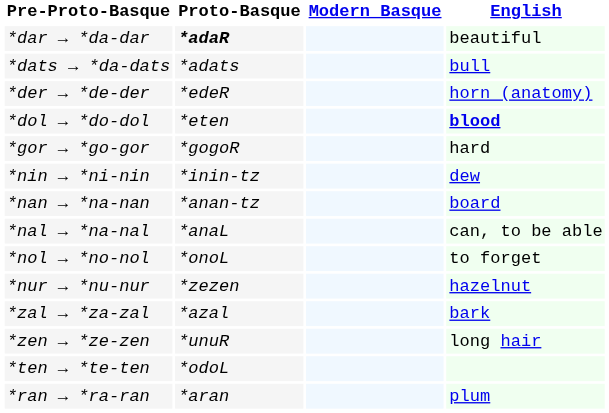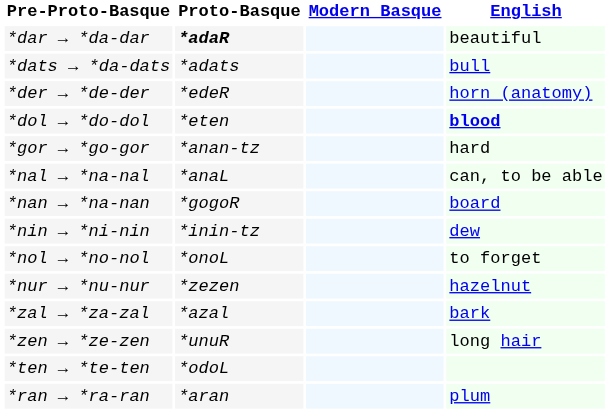*gor → *go-gor | Proto-Basque: *gogoR -> *anan-tz
rows swapped: *nal → *na-nal <-> *nin → *ni-nin
*nan → *na-nan | Proto-Basque: *anan-tz -> *gogoR
